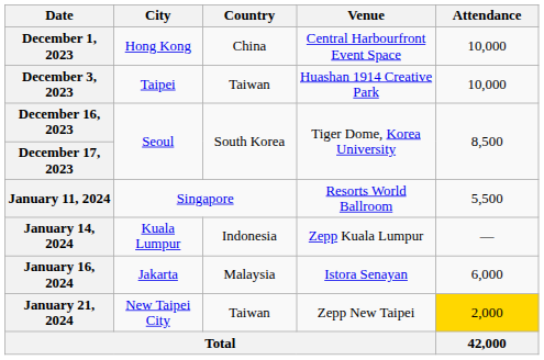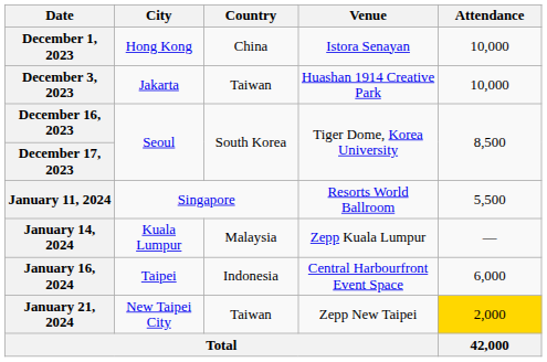December 1, 2023 | Venue: Central Harbourfront Event Space -> Istora Senayan
December 3, 2023 | City: Taipei -> Jakarta
January 14, 2024 | Country: Indonesia -> Malaysia
January 16, 2024 | City: Jakarta -> Taipei
January 16, 2024 | Country: Malaysia -> Indonesia
January 16, 2024 | Venue: Istora Senayan -> Central Harbourfront Event Space
